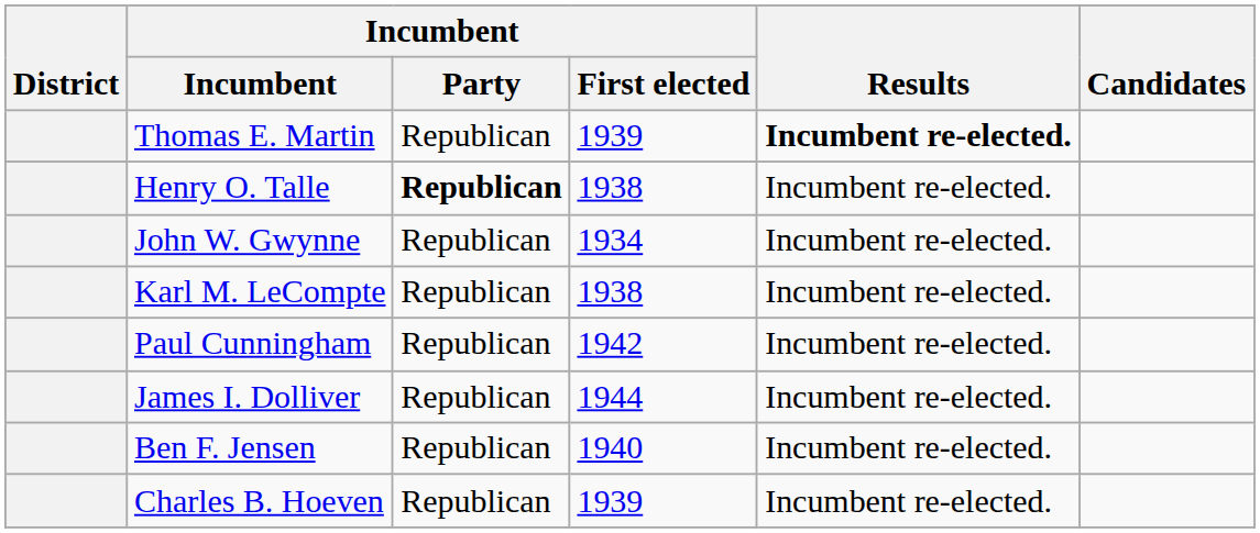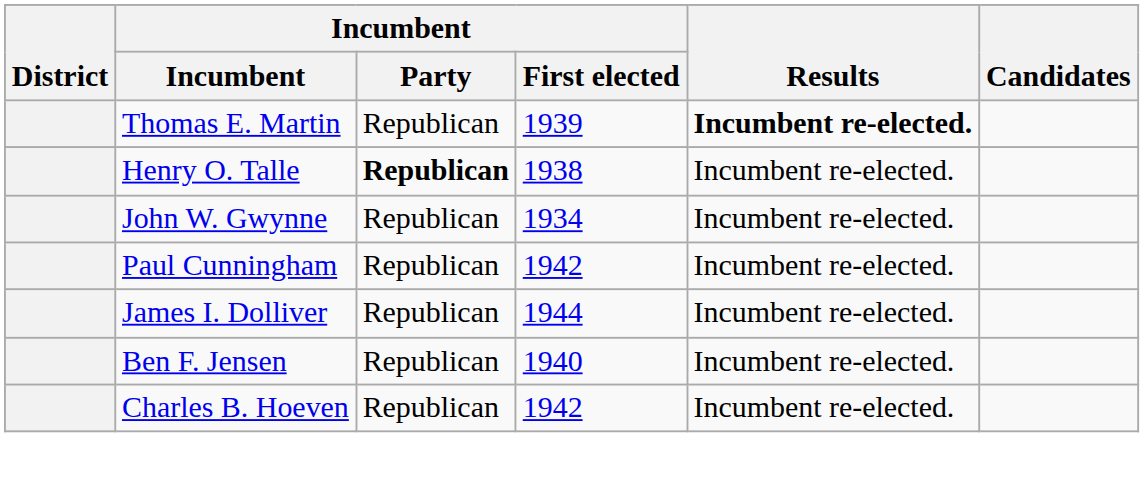- row: Karl M. LeCompte | Republican | 1938 | Incumbent re-elected.
Charles B. Hoeven | Incumbent / First elected: 1939 -> 1942
